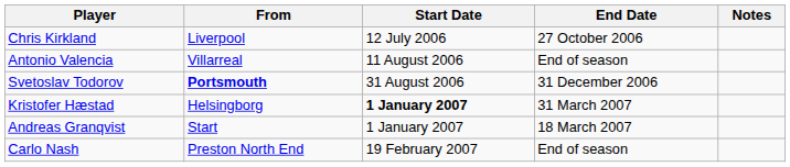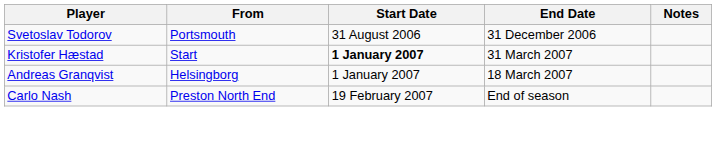- row: Chris Kirkland | Liverpool | 12 July 2006 | 27 October 2006
- row: Antonio Valencia | Villarreal | 11 August 2006 | End of season
Svetoslav Todorov | From: bold -> normal
Kristofer Hæstad | From: Helsingborg -> Start
Andreas Granqvist | From: Start -> Helsingborg
